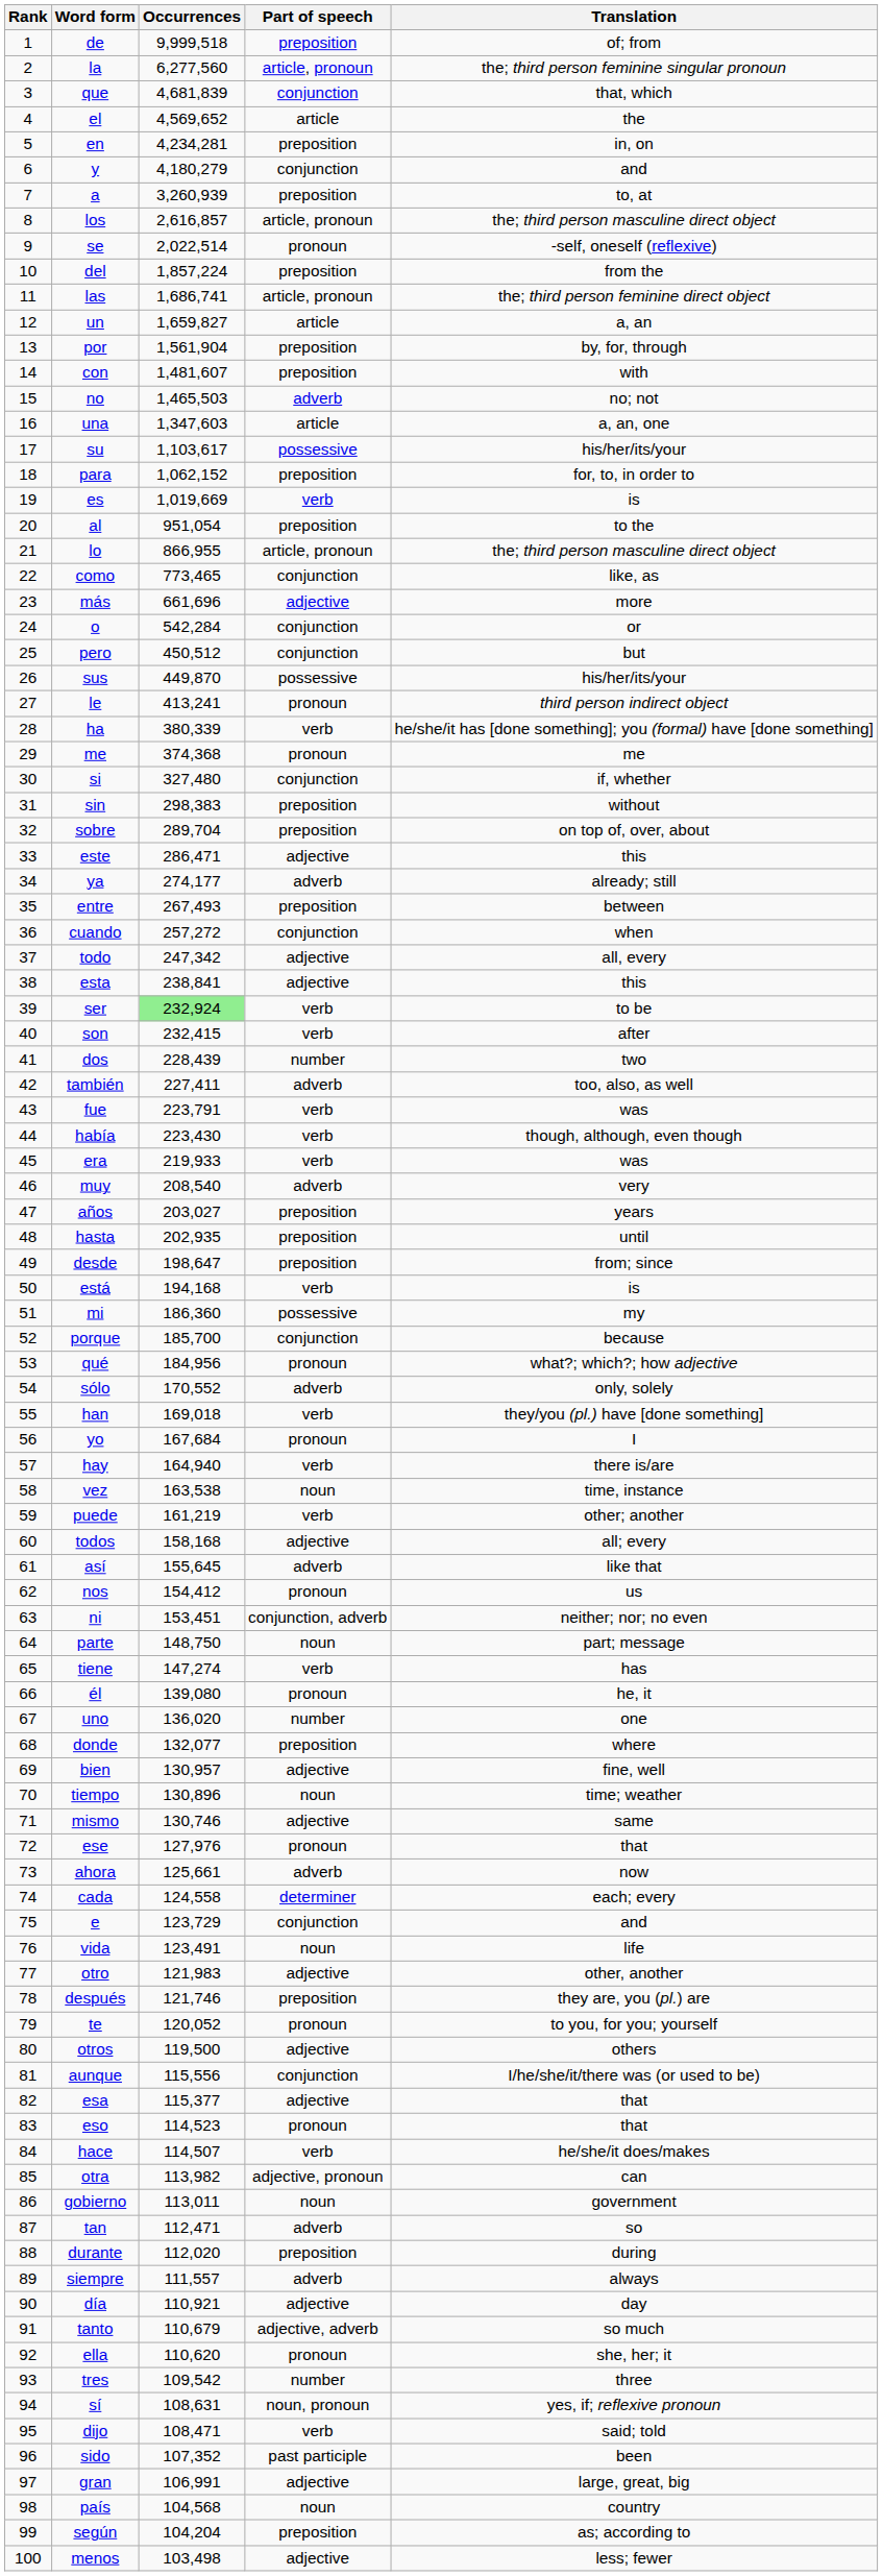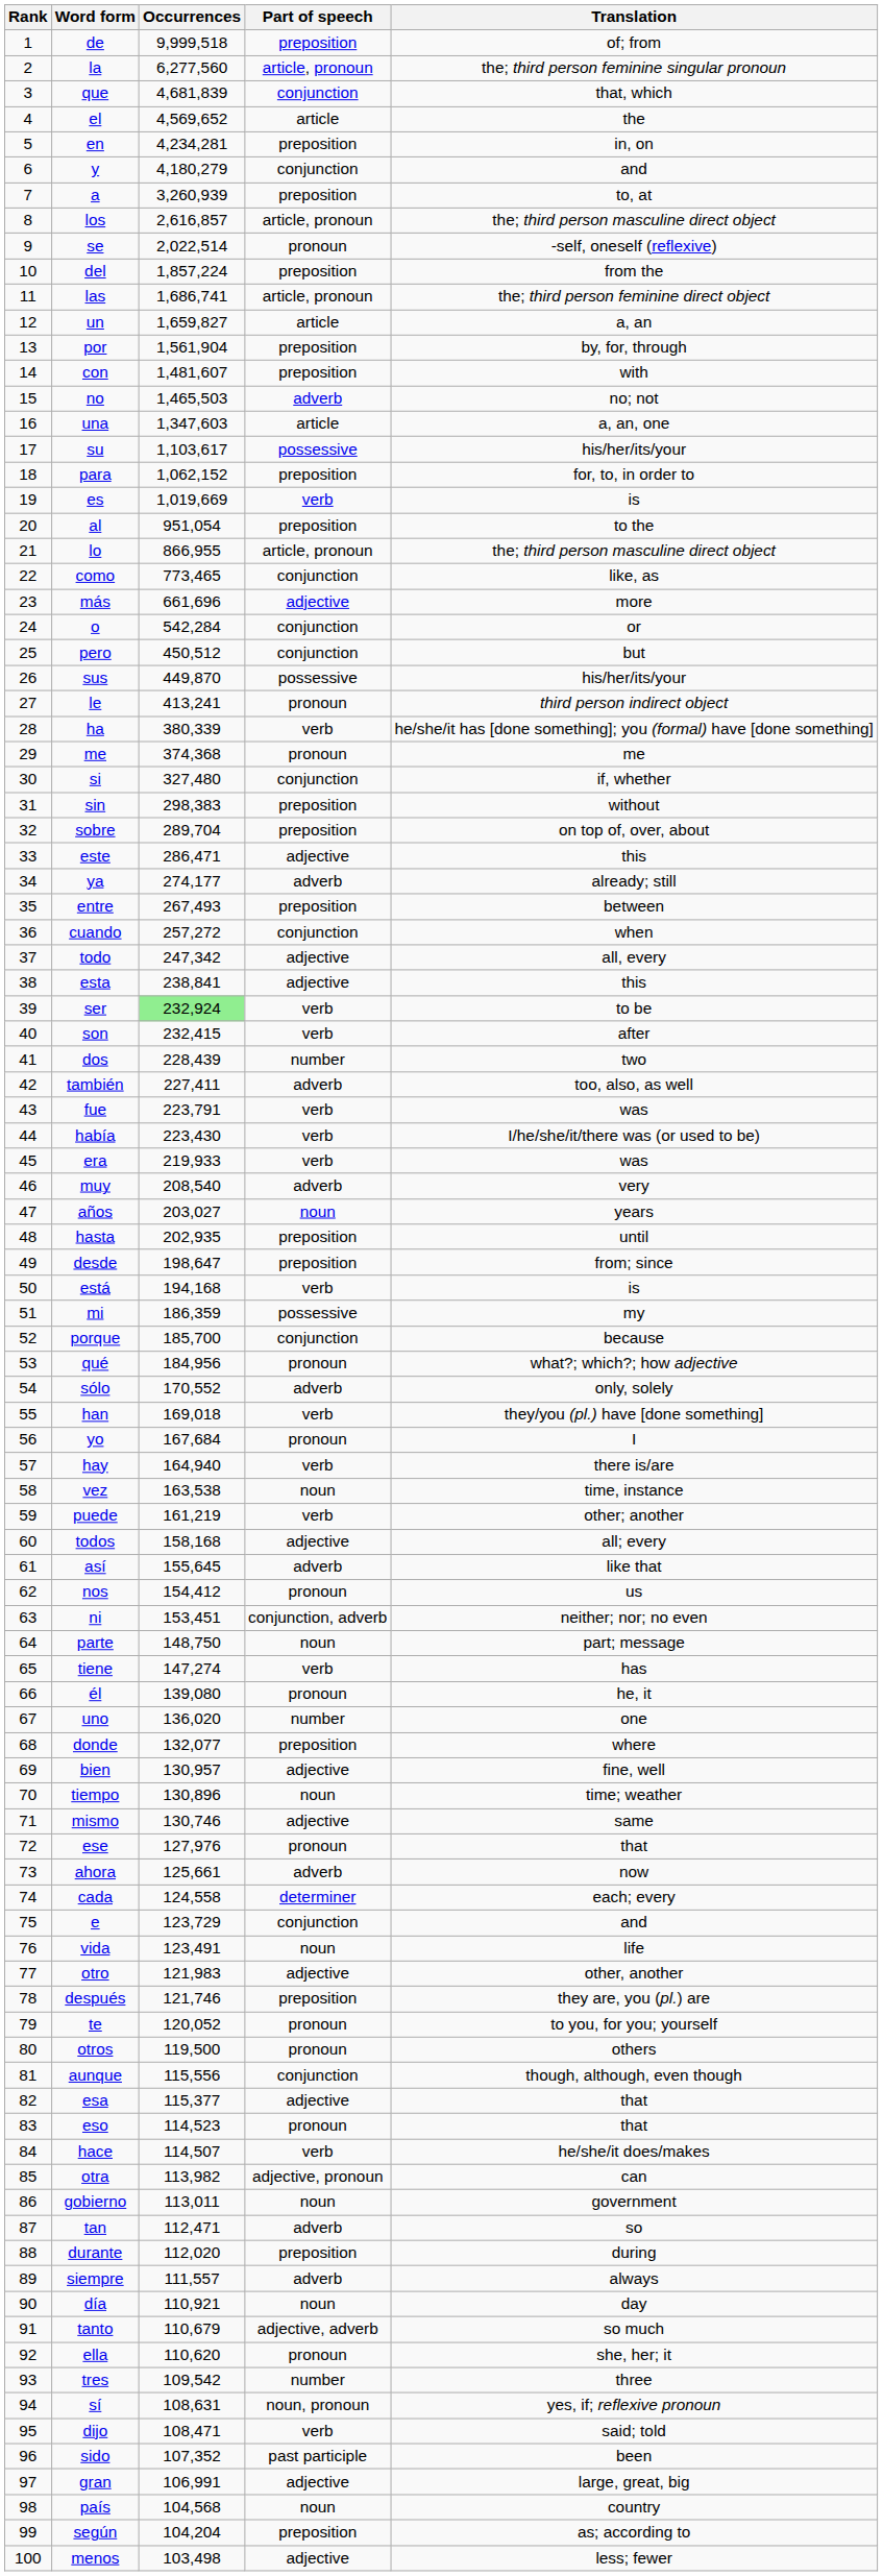había | Translation: though, although, even though -> I/he/she/it/there was (or used to be)
años | Part of speech: preposition -> noun
mi | Occurrences: 186,360 -> 186,359
otros | Part of speech: adjective -> pronoun
aunque | Translation: I/he/she/it/there was (or used to be) -> though, although, even though
día | Part of speech: adjective -> noun
